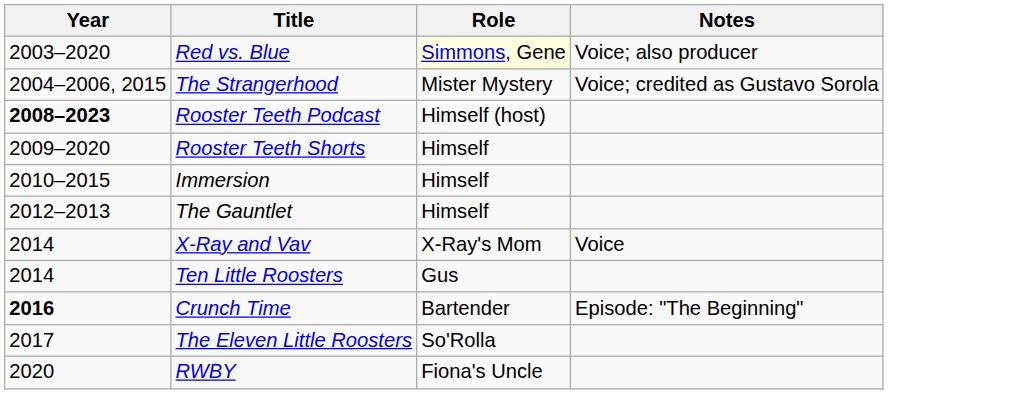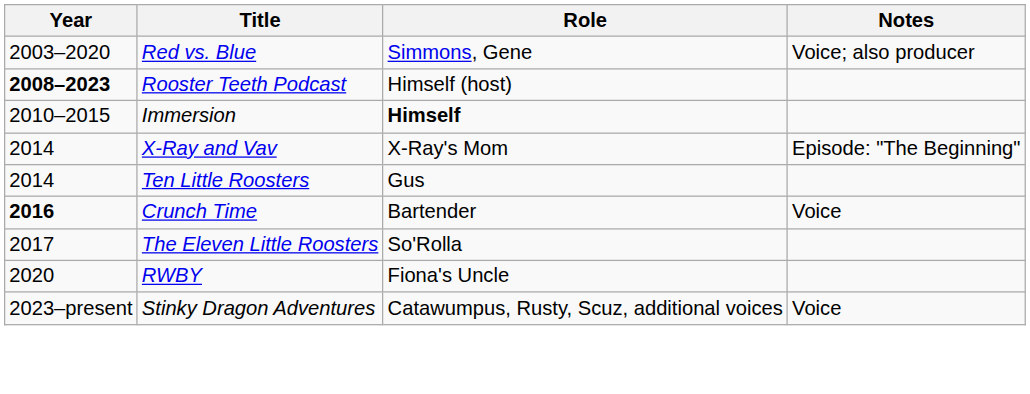Red vs. Blue | Role: lightyellow background -> no background
- row: 2004–2006, 2015 | The Strangerhood | Mister Mystery | Voice; credited as Gustavo Sorola
- row: 2009–2020 | Rooster Teeth Shorts | Himself
Immersion | Role: normal -> bold
- row: 2012–2013 | The Gauntlet | Himself
X-Ray and Vav | Notes: Voice -> Episode: "The Beginning"
Crunch Time | Notes: Episode: "The Beginning" -> Voice
+ row: 2023–present | Stinky Dragon Adventures | Catawumpus, Rusty, Scuz, additional voices | Voice
